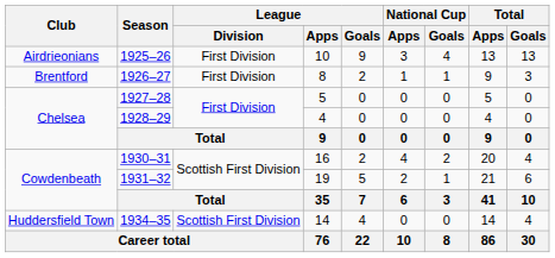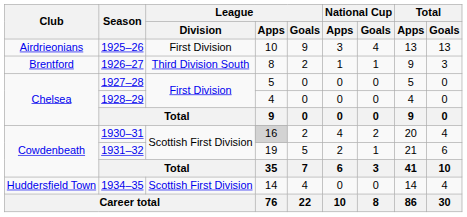1926–27 | League / Division: First Division -> Third Division South
1930–31 | League / Apps: no background -> lightgrey background
